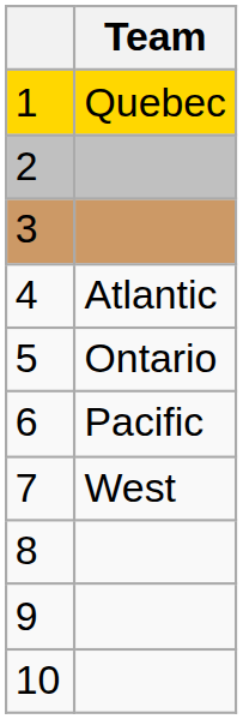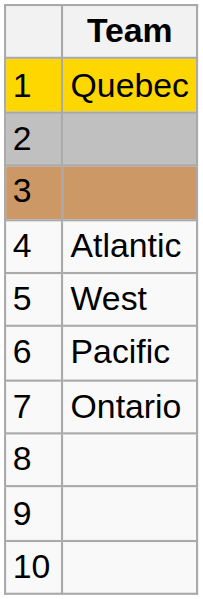5 | Team: Ontario -> West
7 | Team: West -> Ontario
